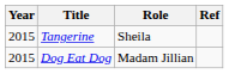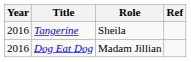Tangerine | Year: 2015 -> 2016
Dog Eat Dog | Year: 2015 -> 2016
